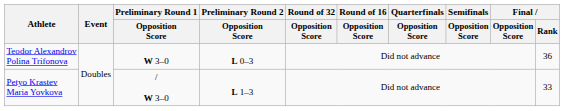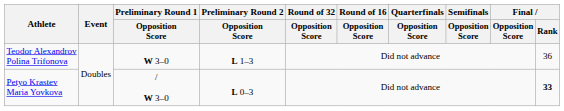Teodor Alexandrov Polina Trifonova | Preliminary Round 2 / Opposition Score: L 0–3 -> L 1–3
Petyo Krastev Maria Yovkova | Preliminary Round 2 / Opposition Score: L 1–3 -> L 0–3
Petyo Krastev Maria Yovkova | Final / Rank: normal -> bold
